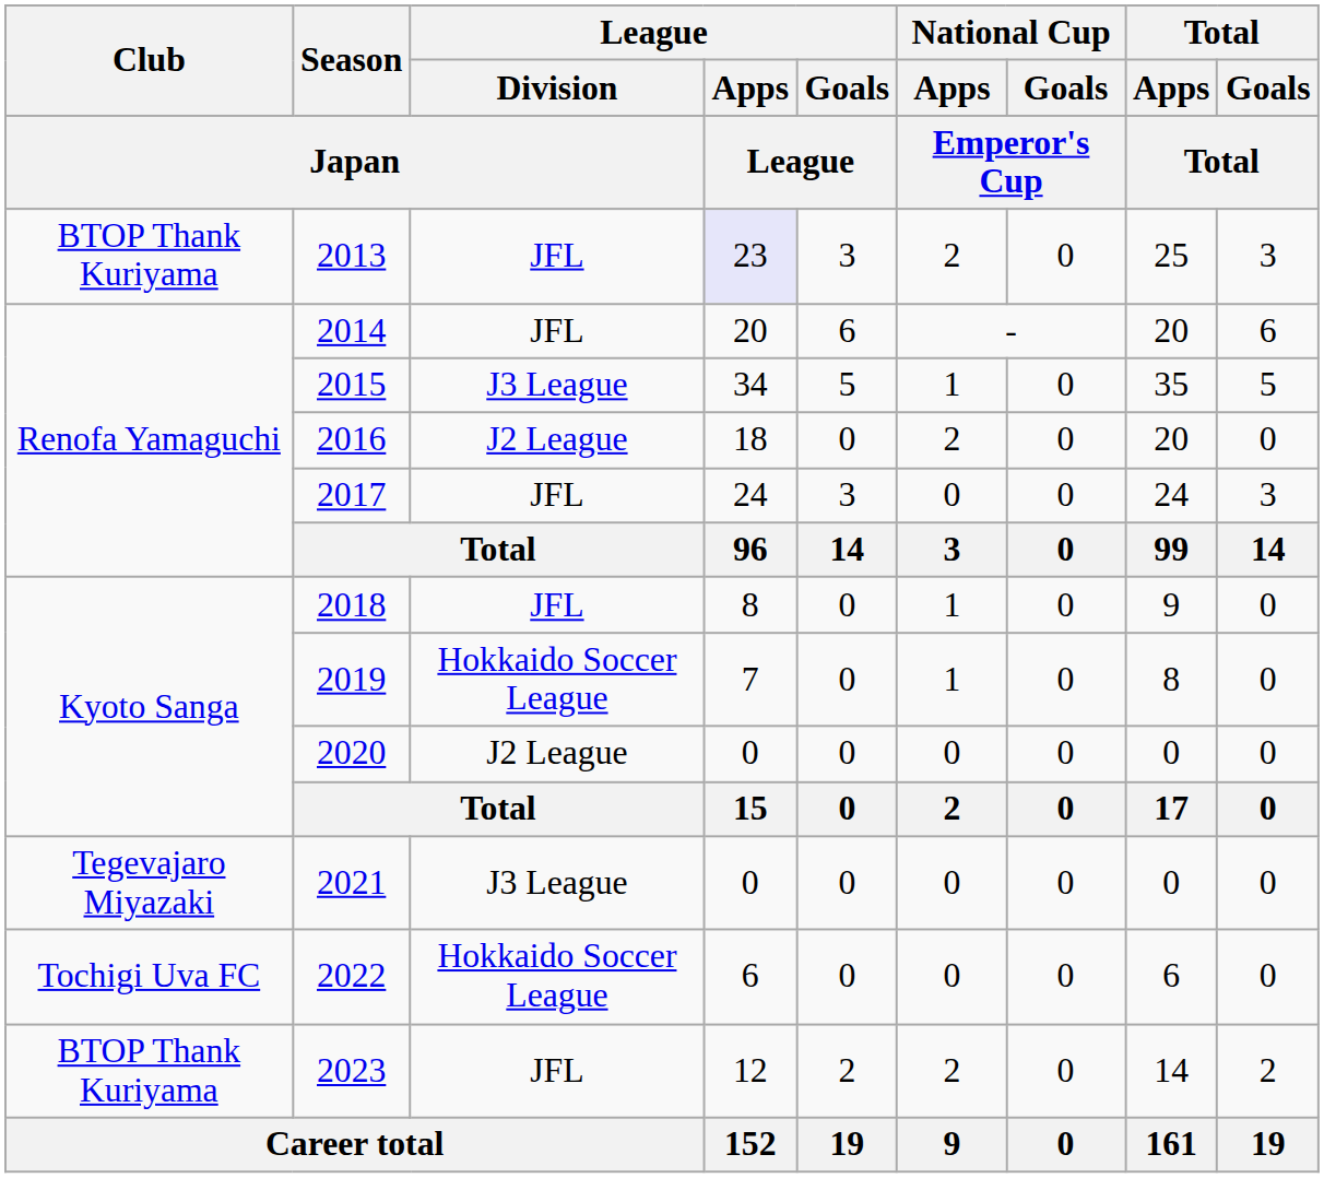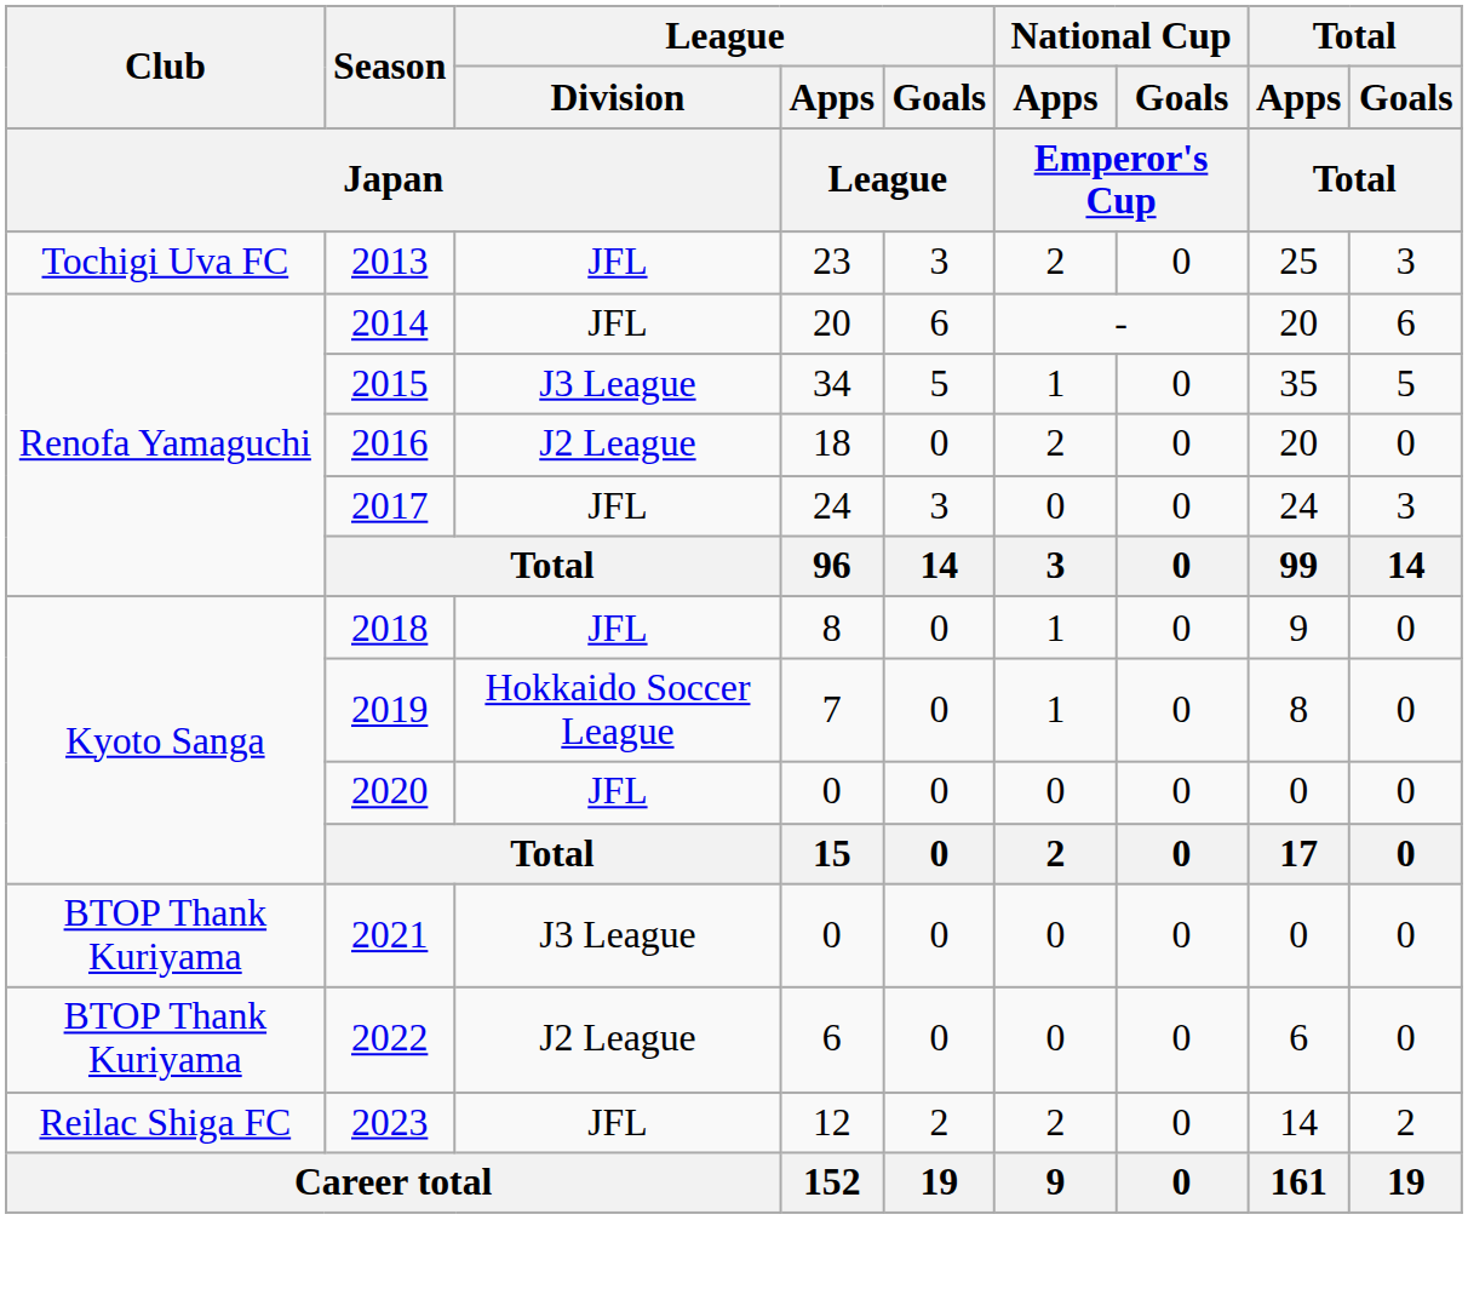2013 | Club / Japan: BTOP Thank Kuriyama -> Tochigi Uva FC
2013 | League / Apps / League: lavender background -> no background
2020 | League / Division / Japan: J2 League -> JFL
2021 | Club / Japan: Tegevajaro Miyazaki -> BTOP Thank Kuriyama
2022 | Club / Japan: Tochigi Uva FC -> BTOP Thank Kuriyama
2022 | League / Division / Japan: Hokkaido Soccer League -> J2 League
2023 | Club / Japan: BTOP Thank Kuriyama -> Reilac Shiga FC
